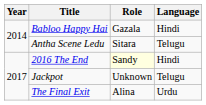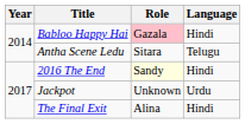Babloo Happy Hai | Role: no background -> pink background
Jackpot | Language: Telugu -> Urdu
The Final Exit | Language: Urdu -> Hindi
